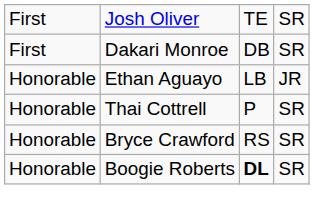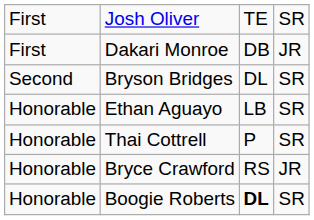Dakari Monroe | column 4: SR -> JR
+ row: Second | Bryson Bridges | DL | SR
Ethan Aguayo | column 4: JR -> SR
Bryce Crawford | column 4: SR -> JR
